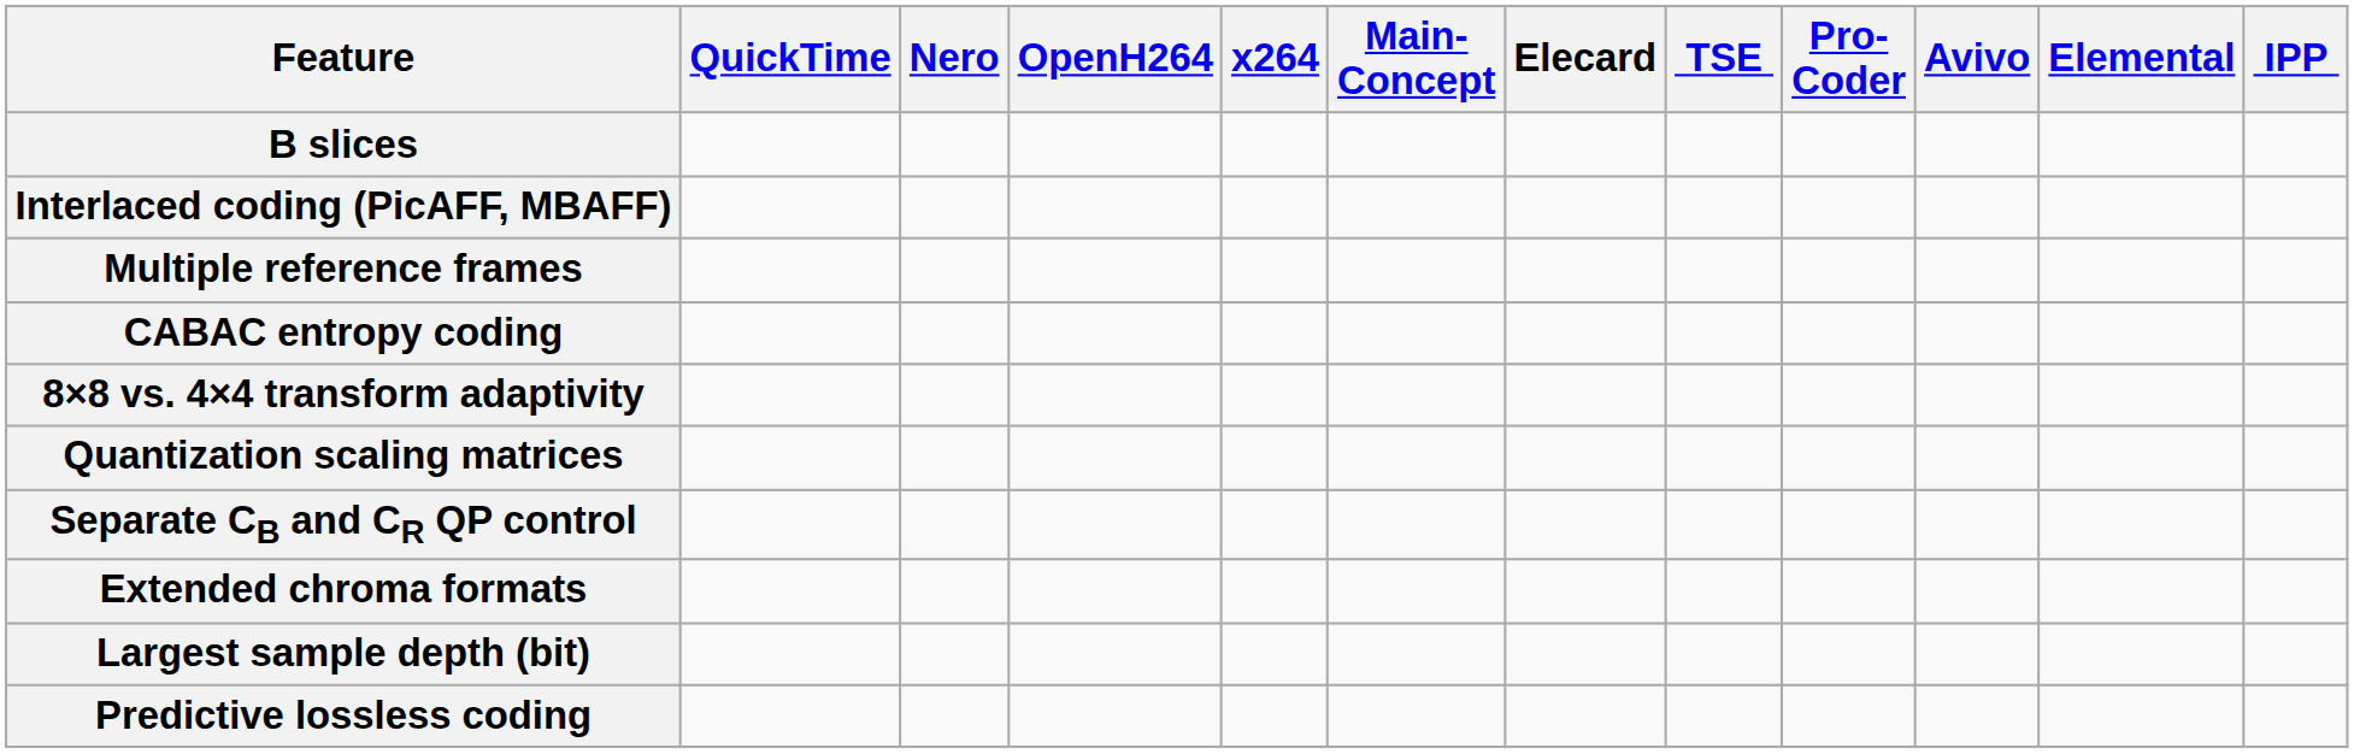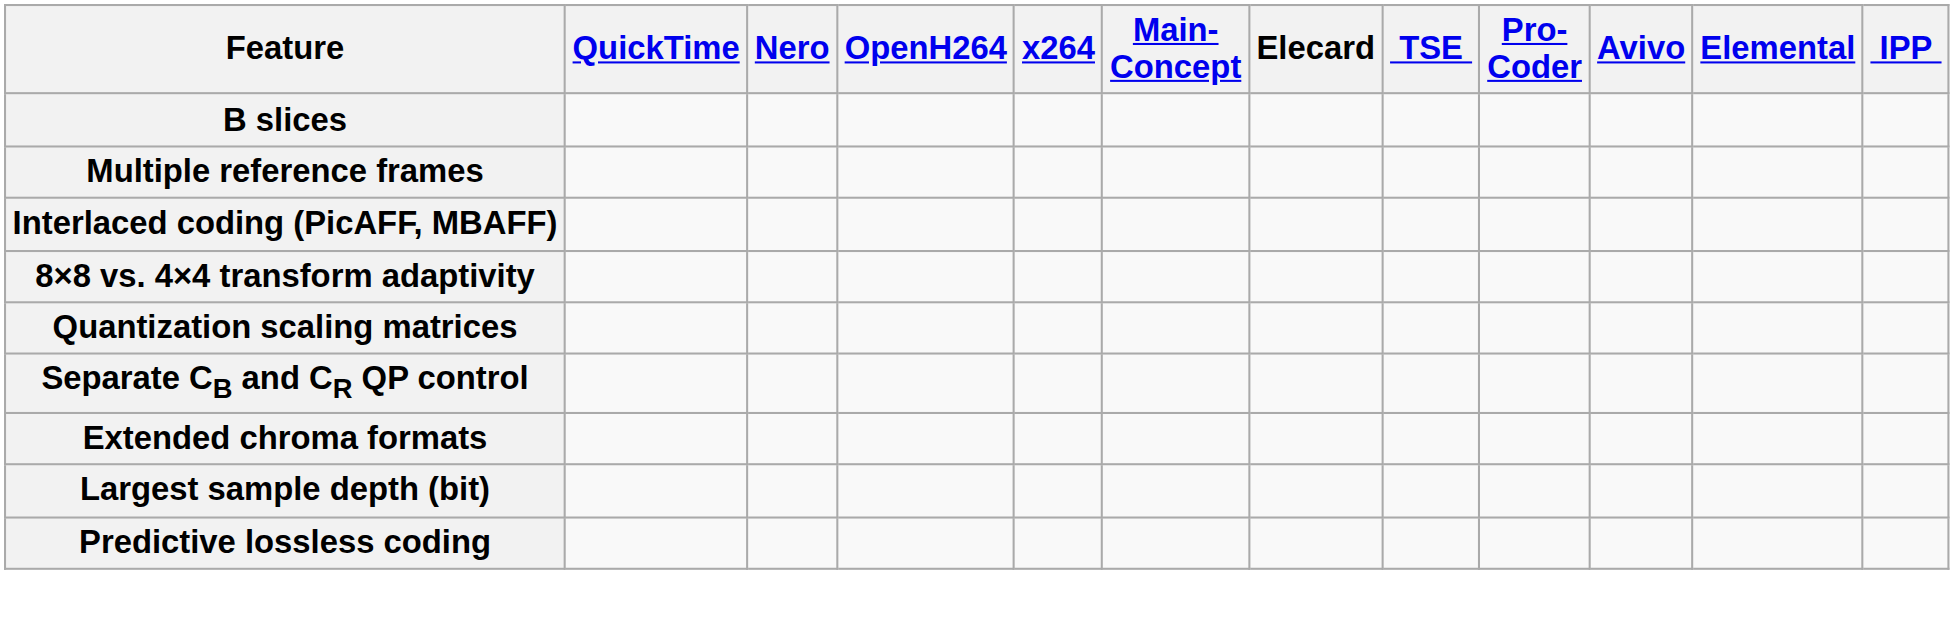rows swapped: Multiple reference frames <-> Interlaced coding (PicAFF, MBAFF)
- row: CABAC entropy coding
